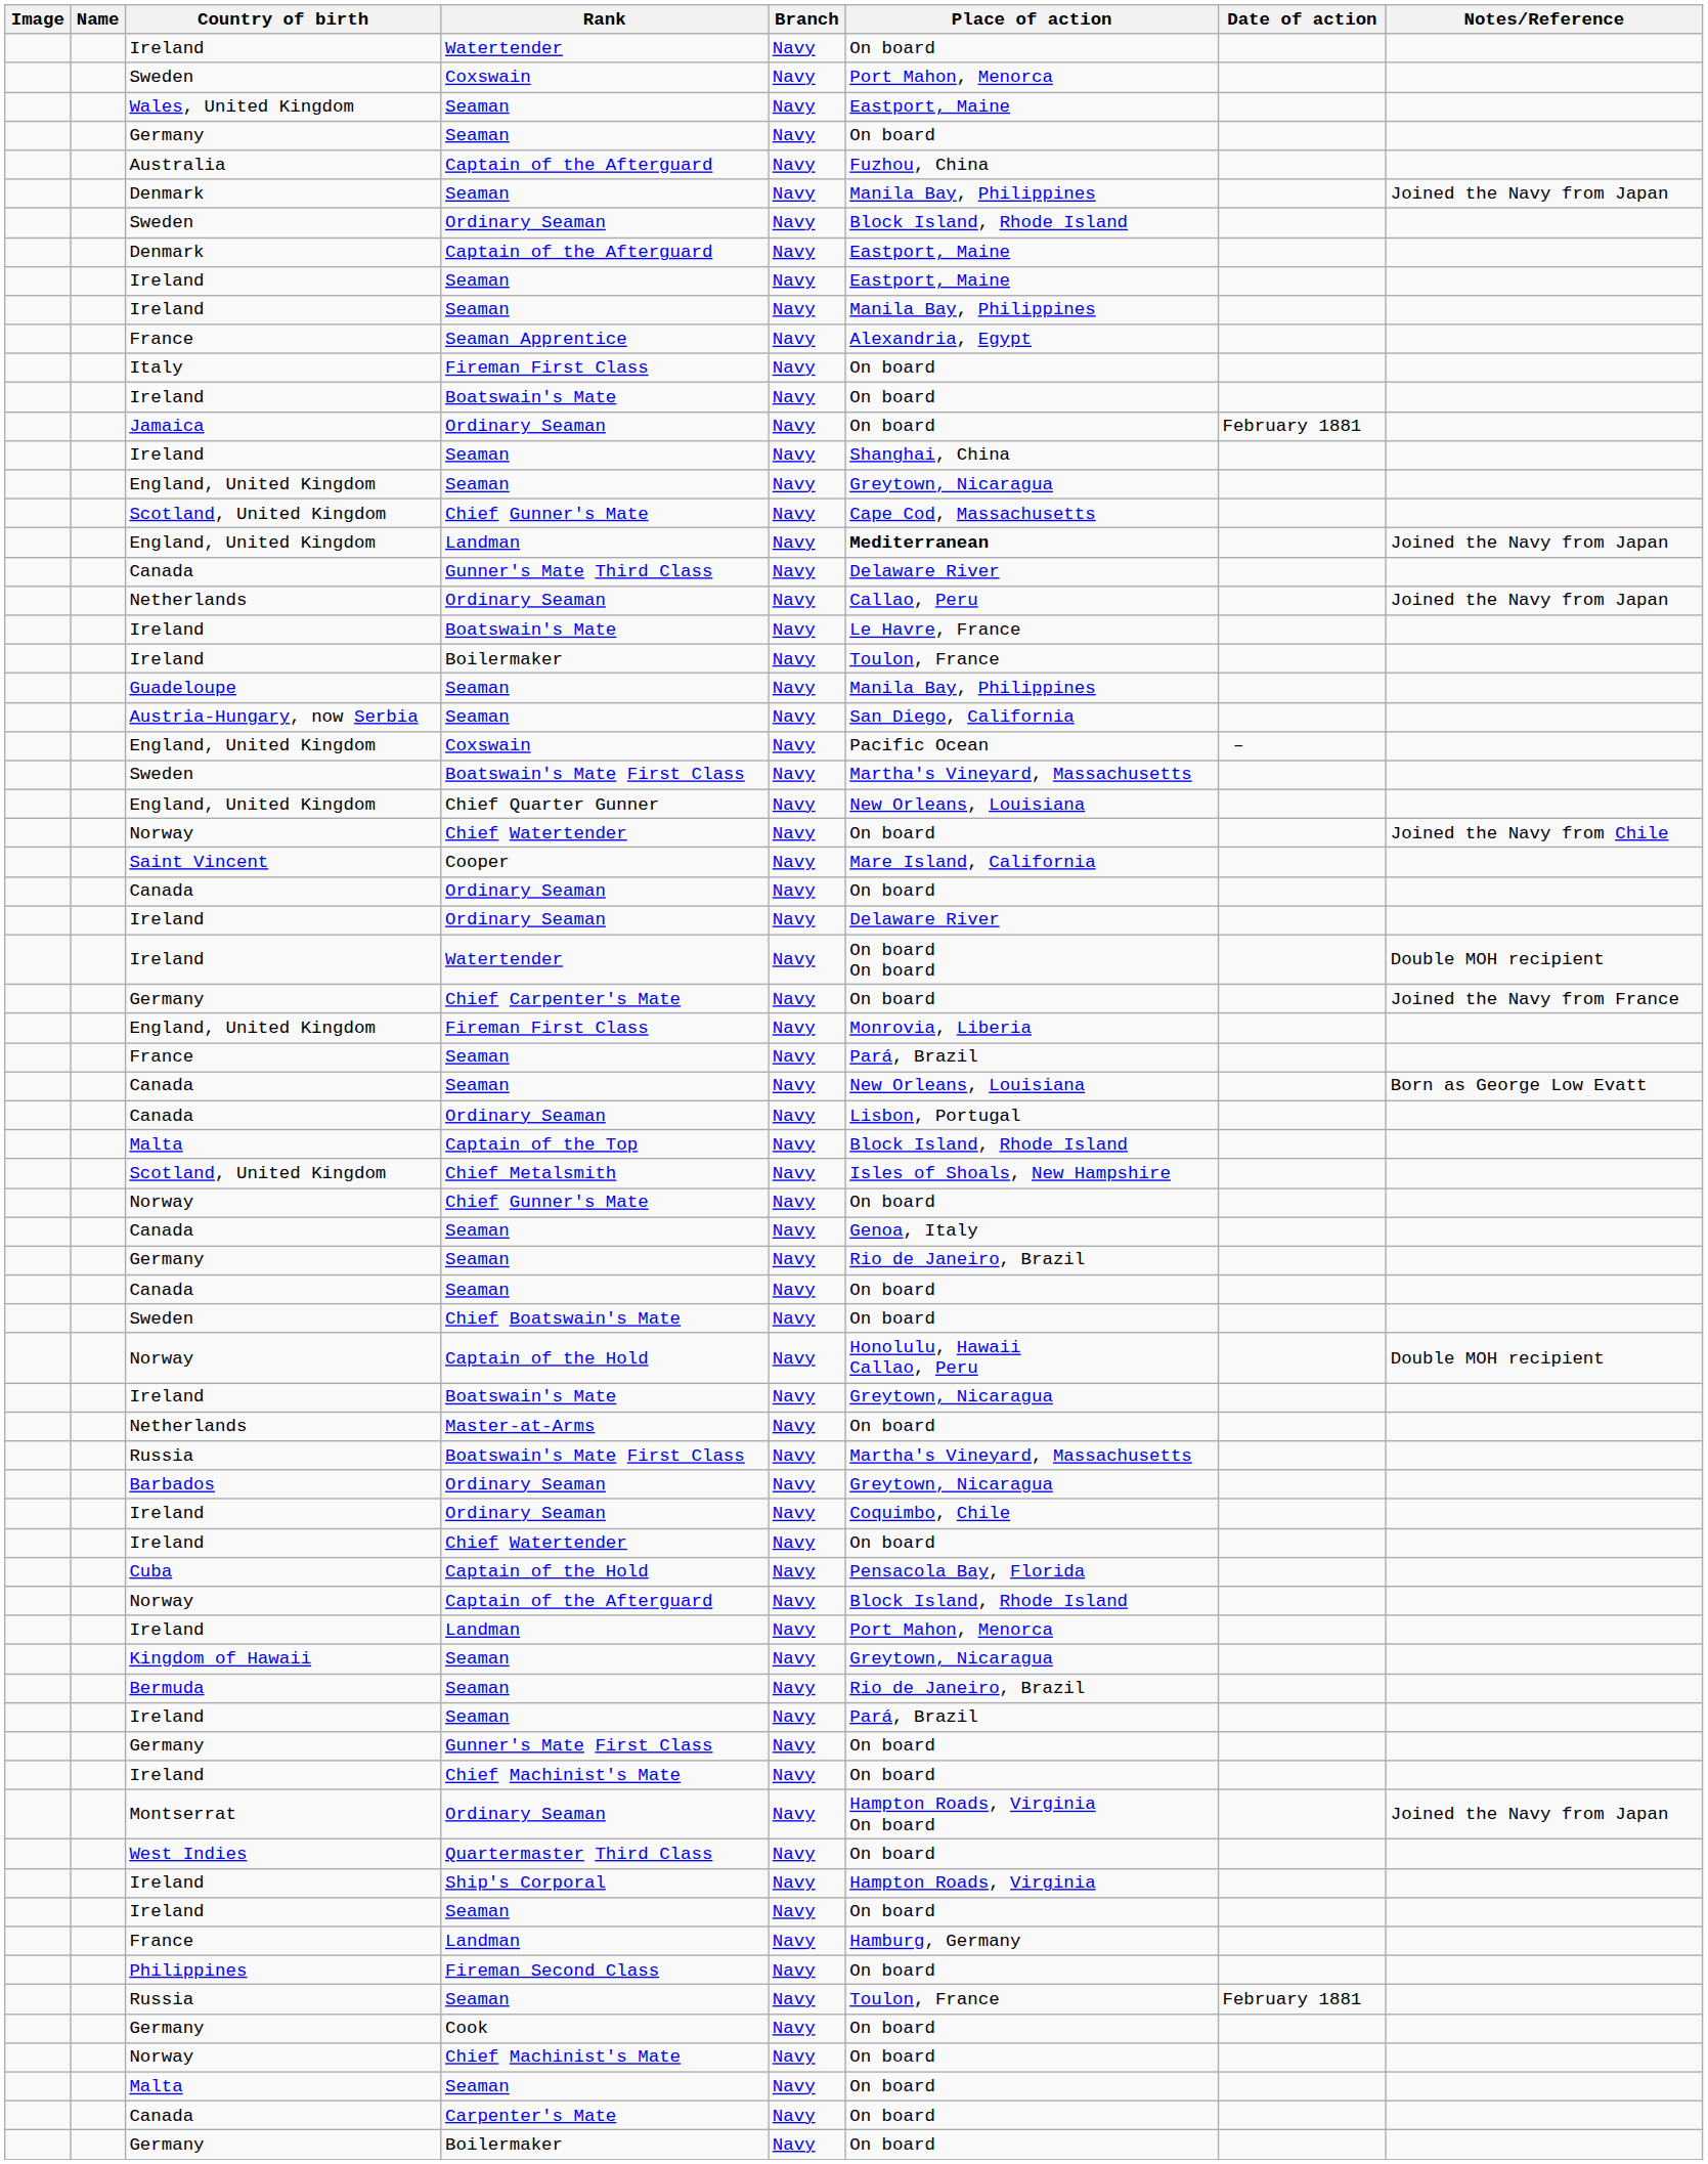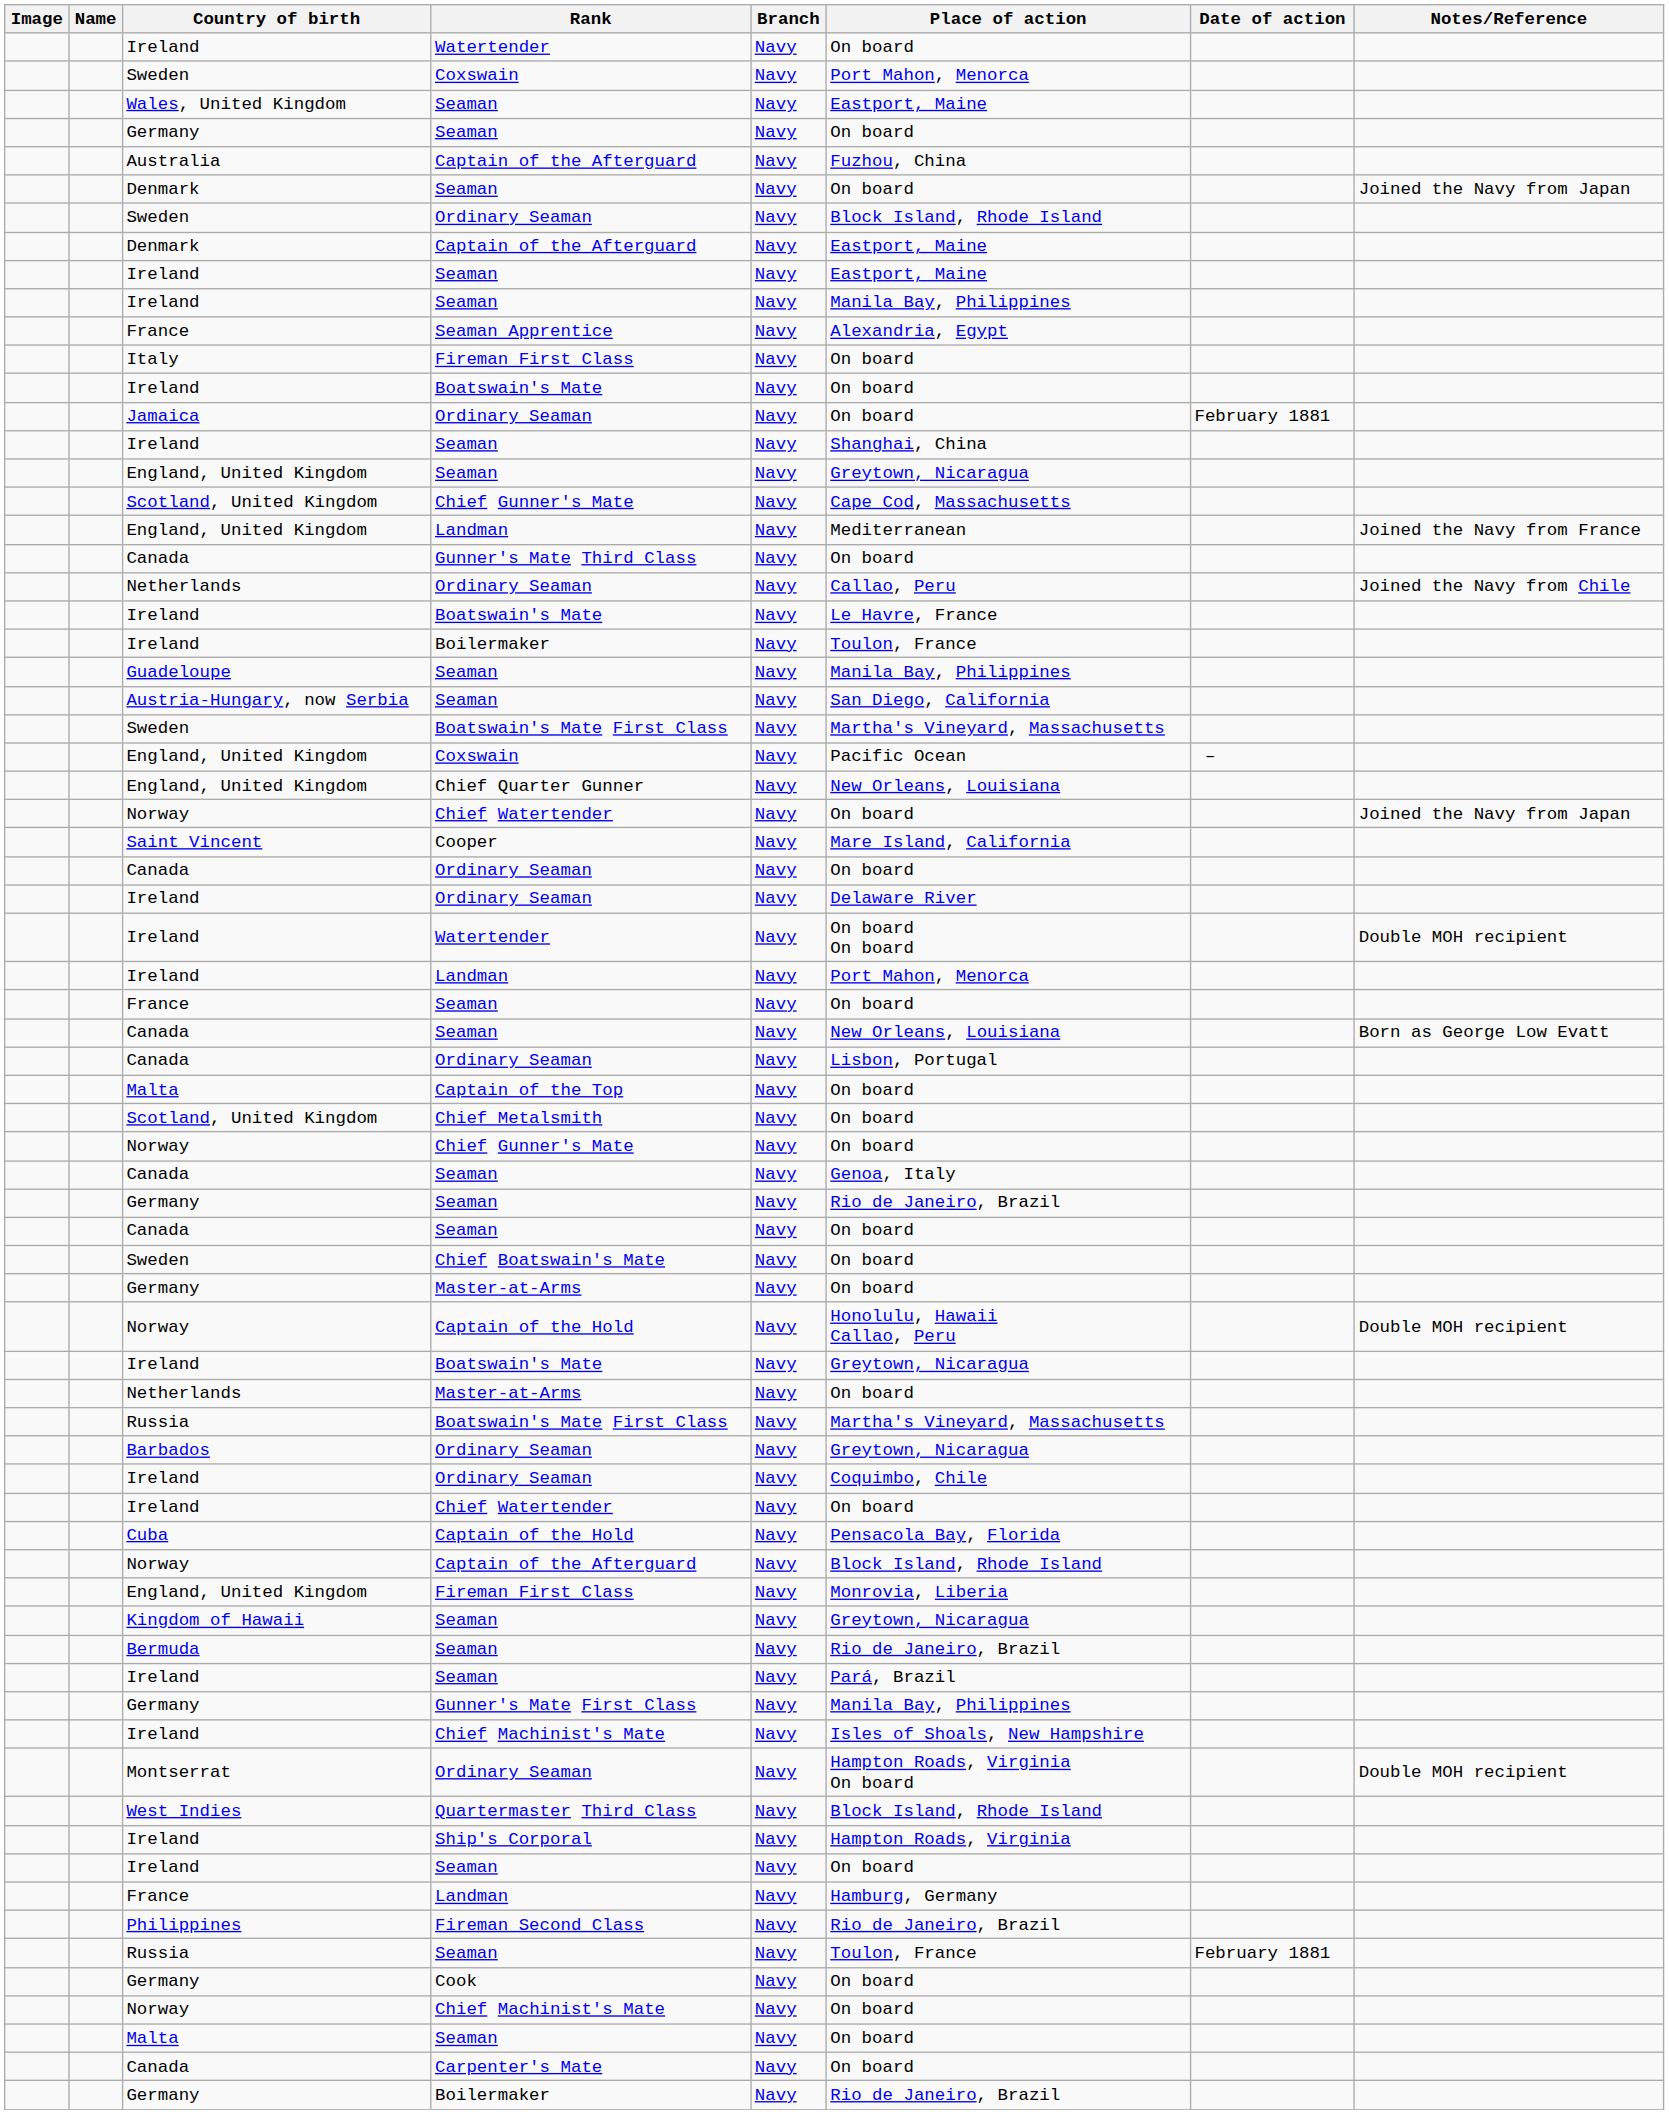Denmark / Seaman | Place of action: Manila Bay, Philippines -> On board
England, United Kingdom / Landman | Place of action: bold -> normal
England, United Kingdom / Landman | Notes/Reference: Joined the Navy from Japan -> Joined the Navy from France
Gunner's Mate Third Class | Place of action: Delaware River -> On board
Netherlands / Ordinary Seaman | Notes/Reference: Joined the Navy from Japan -> Joined the Navy from Chile
rows swapped: England, United Kingdom / Coxswain <-> Sweden / Boatswain's Mate First Class
Norway / Chief Watertender | Notes/Reference: Joined the Navy from Chile -> Joined the Navy from Japan
- row: Germany | Chief Carpenter's Mate | Navy | On board | Joined the Navy from France
rows swapped: Ireland / Landman <-> England, United Kingdom / Fireman First Class
France / Seaman | Place of action: Pará, Brazil -> On board
Captain of the Top | Place of action: Block Island, Rhode Island -> On board
Chief Metalsmith | Place of action: Isles of Shoals, New Hampshire -> On board
+ row: Germany | Master-at-Arms | Navy | On board
Gunner's Mate First Class | Place of action: On board -> Manila Bay, Philippines
Ireland / Chief Machinist's Mate | Place of action: On board -> Isles of Shoals, New Hampshire
Montserrat / Ordinary Seaman | Notes/Reference: Joined the Navy from Japan -> Double MOH recipient
Quartermaster Third Class | Place of action: On board -> Block Island, Rhode Island
Fireman Second Class | Place of action: On board -> Rio de Janeiro, Brazil
Germany / Boilermaker | Place of action: On board -> Rio de Janeiro, Brazil
